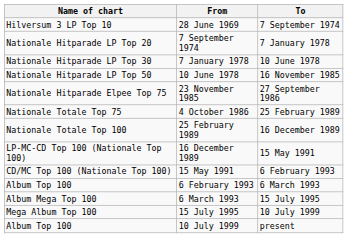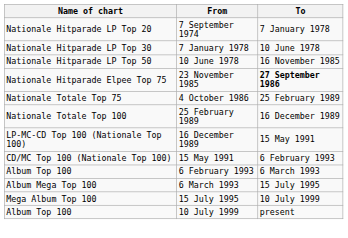- row: Hilversum 3 LP Top 10 | 28 June 1969 | 7 September 1974
23 November 1985 | To: normal -> bold
